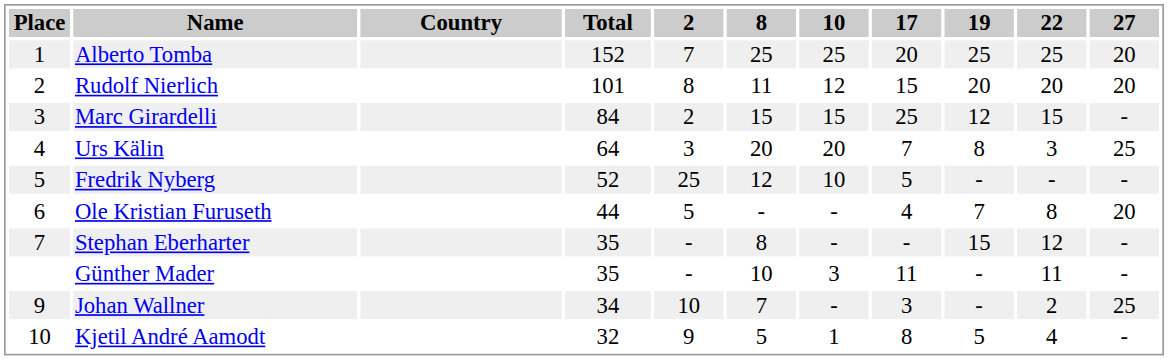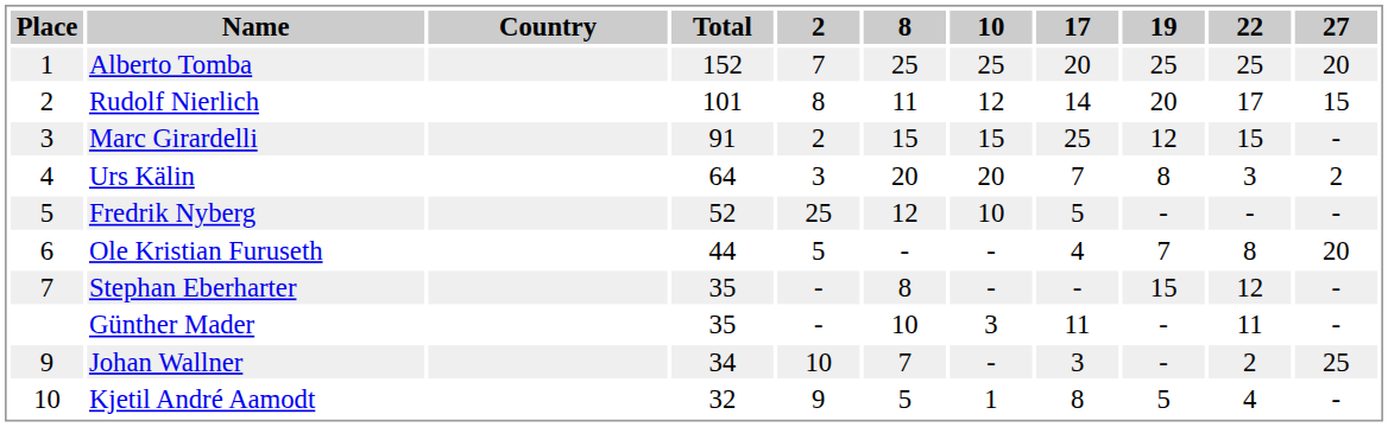Rudolf Nierlich | 17: 15 -> 14
Rudolf Nierlich | 22: 20 -> 17
Rudolf Nierlich | 27: 20 -> 15
Marc Girardelli | Total: 84 -> 91
Urs Kälin | 27: 25 -> 2
